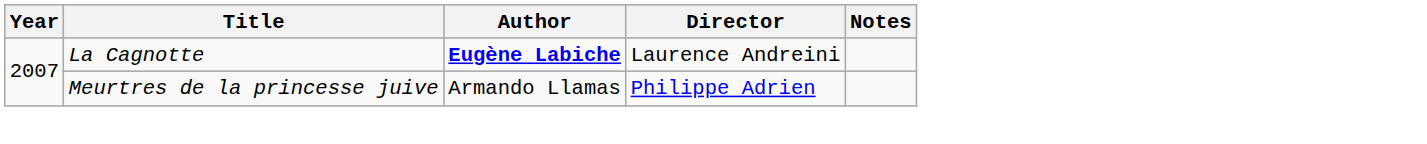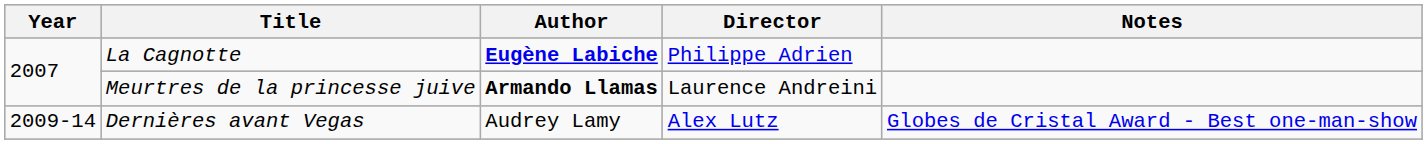La Cagnotte | Director: Laurence Andreini -> Philippe Adrien
Meurtres de la princesse juive | Author: normal -> bold
Meurtres de la princesse juive | Director: Philippe Adrien -> Laurence Andreini
+ row: 2009-14 | Dernières avant Vegas | Audrey Lamy | Alex Lutz | Globes de Cristal Award - Best one-man-show
